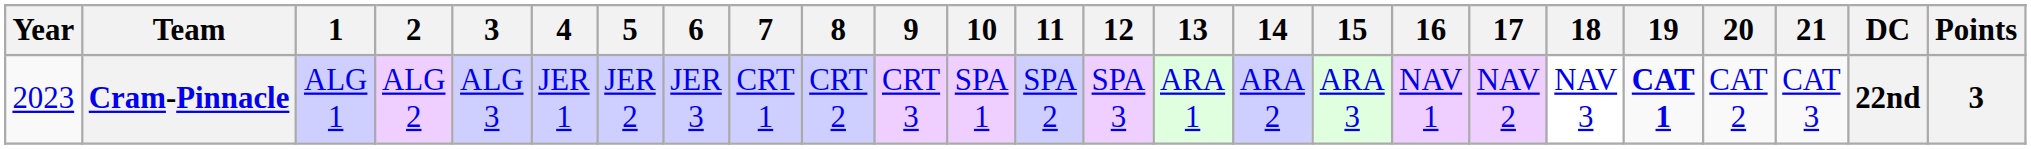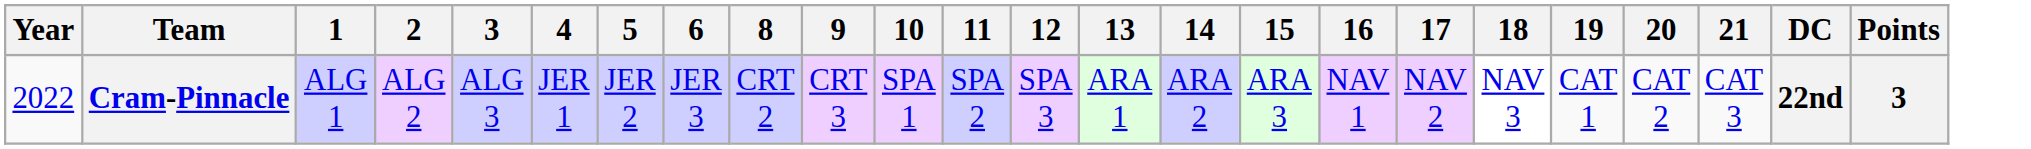- column: 7 | CRT 1
Cram-Pinnacle | Year: 2023 -> 2022
Cram-Pinnacle | 19: bold -> normal
